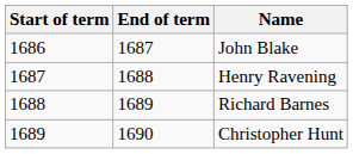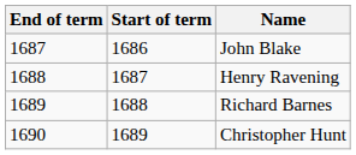columns swapped: Start of term <-> End of term
